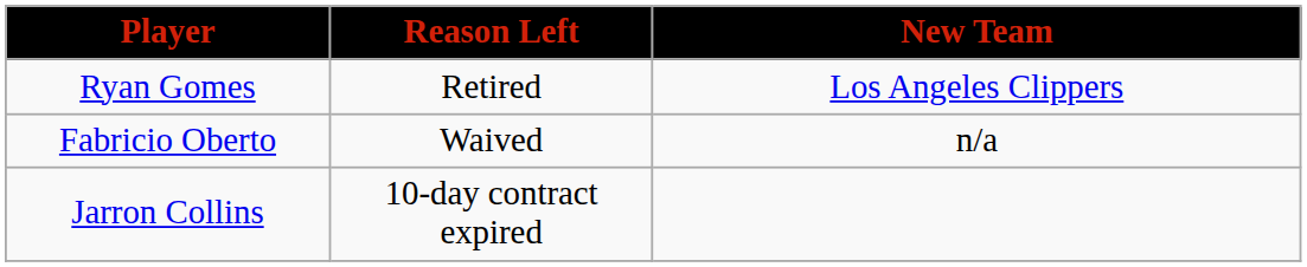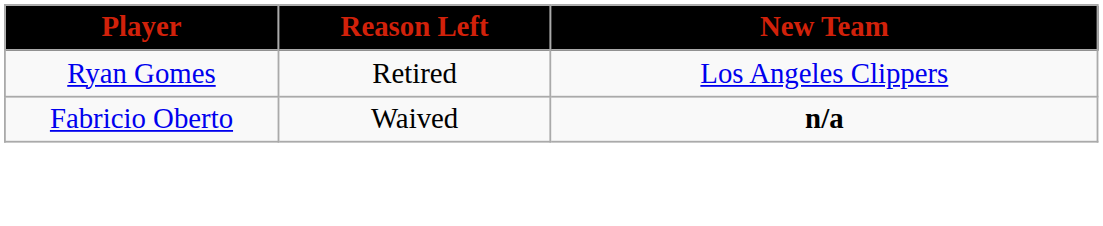Fabricio Oberto | New Team: normal -> bold
- row: Jarron Collins | 10-day contract expired
